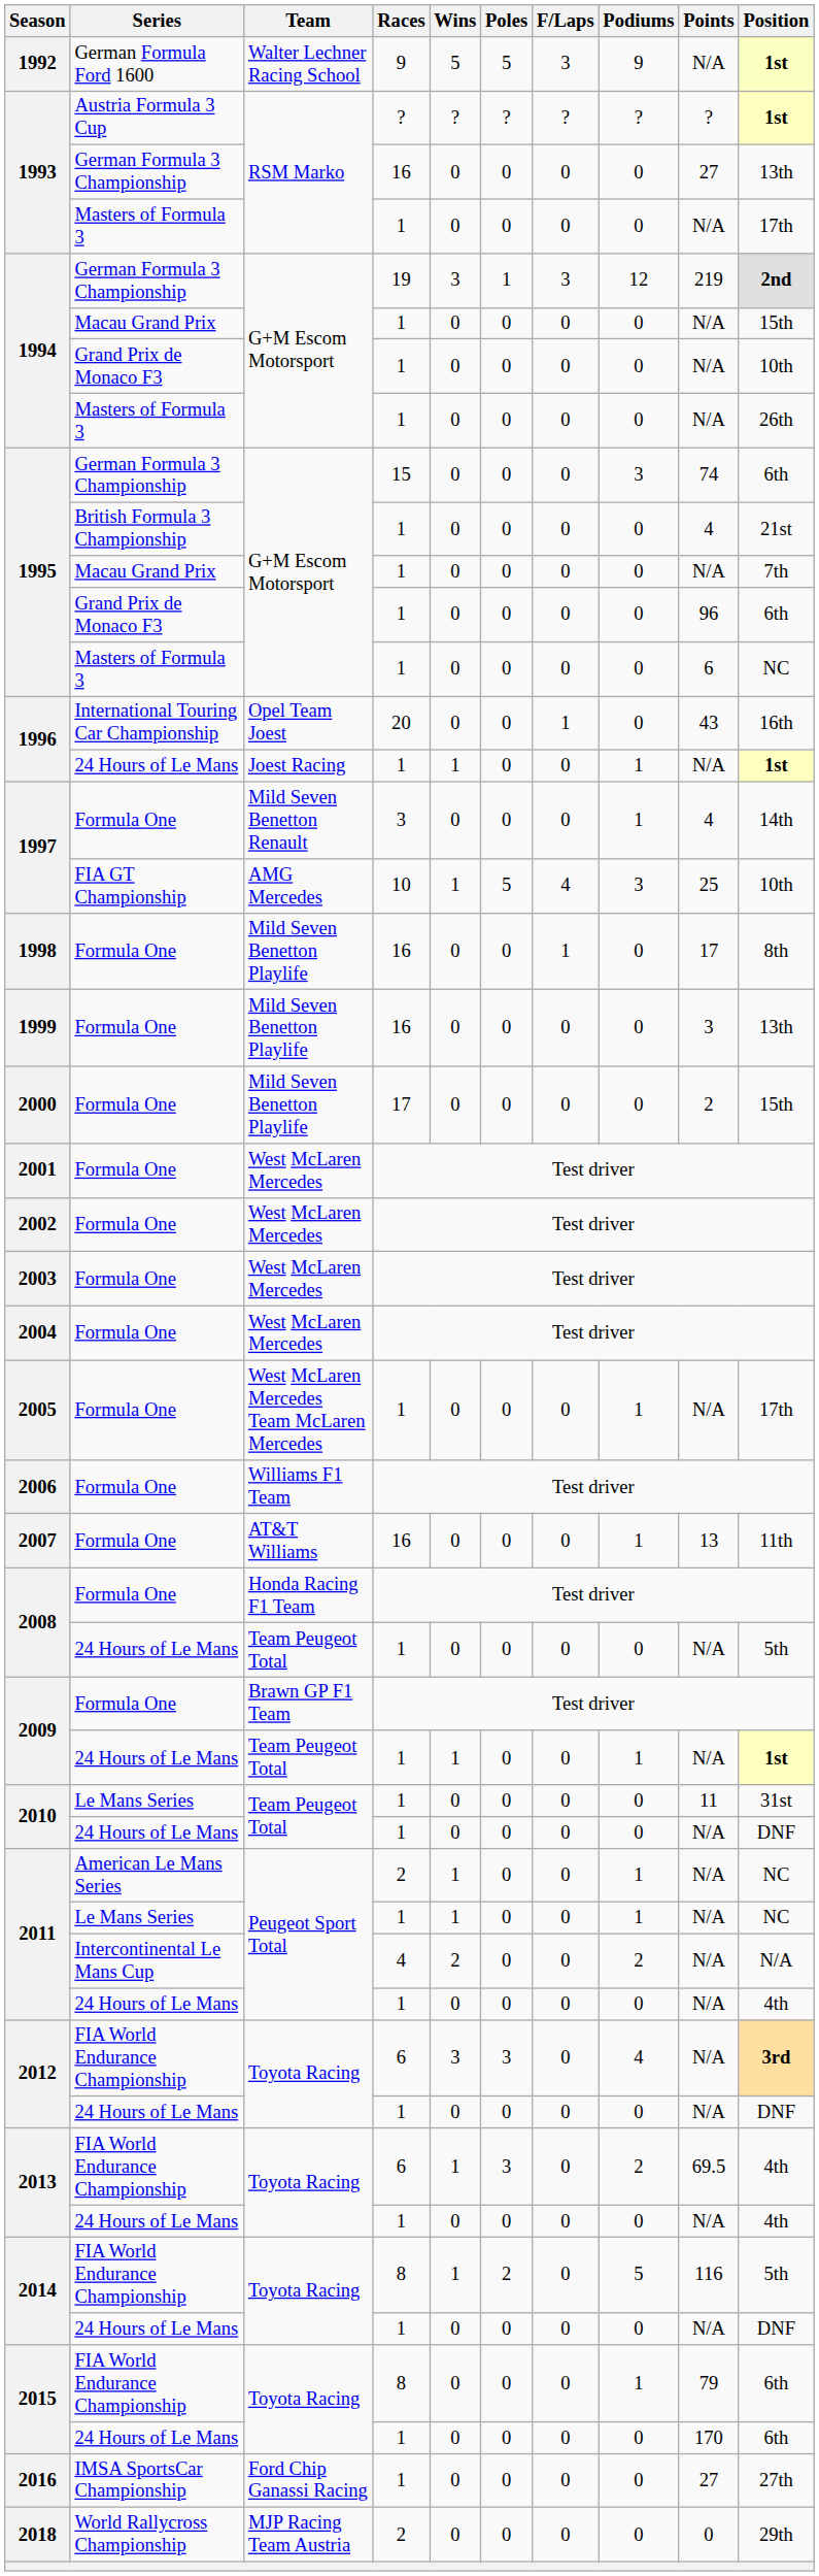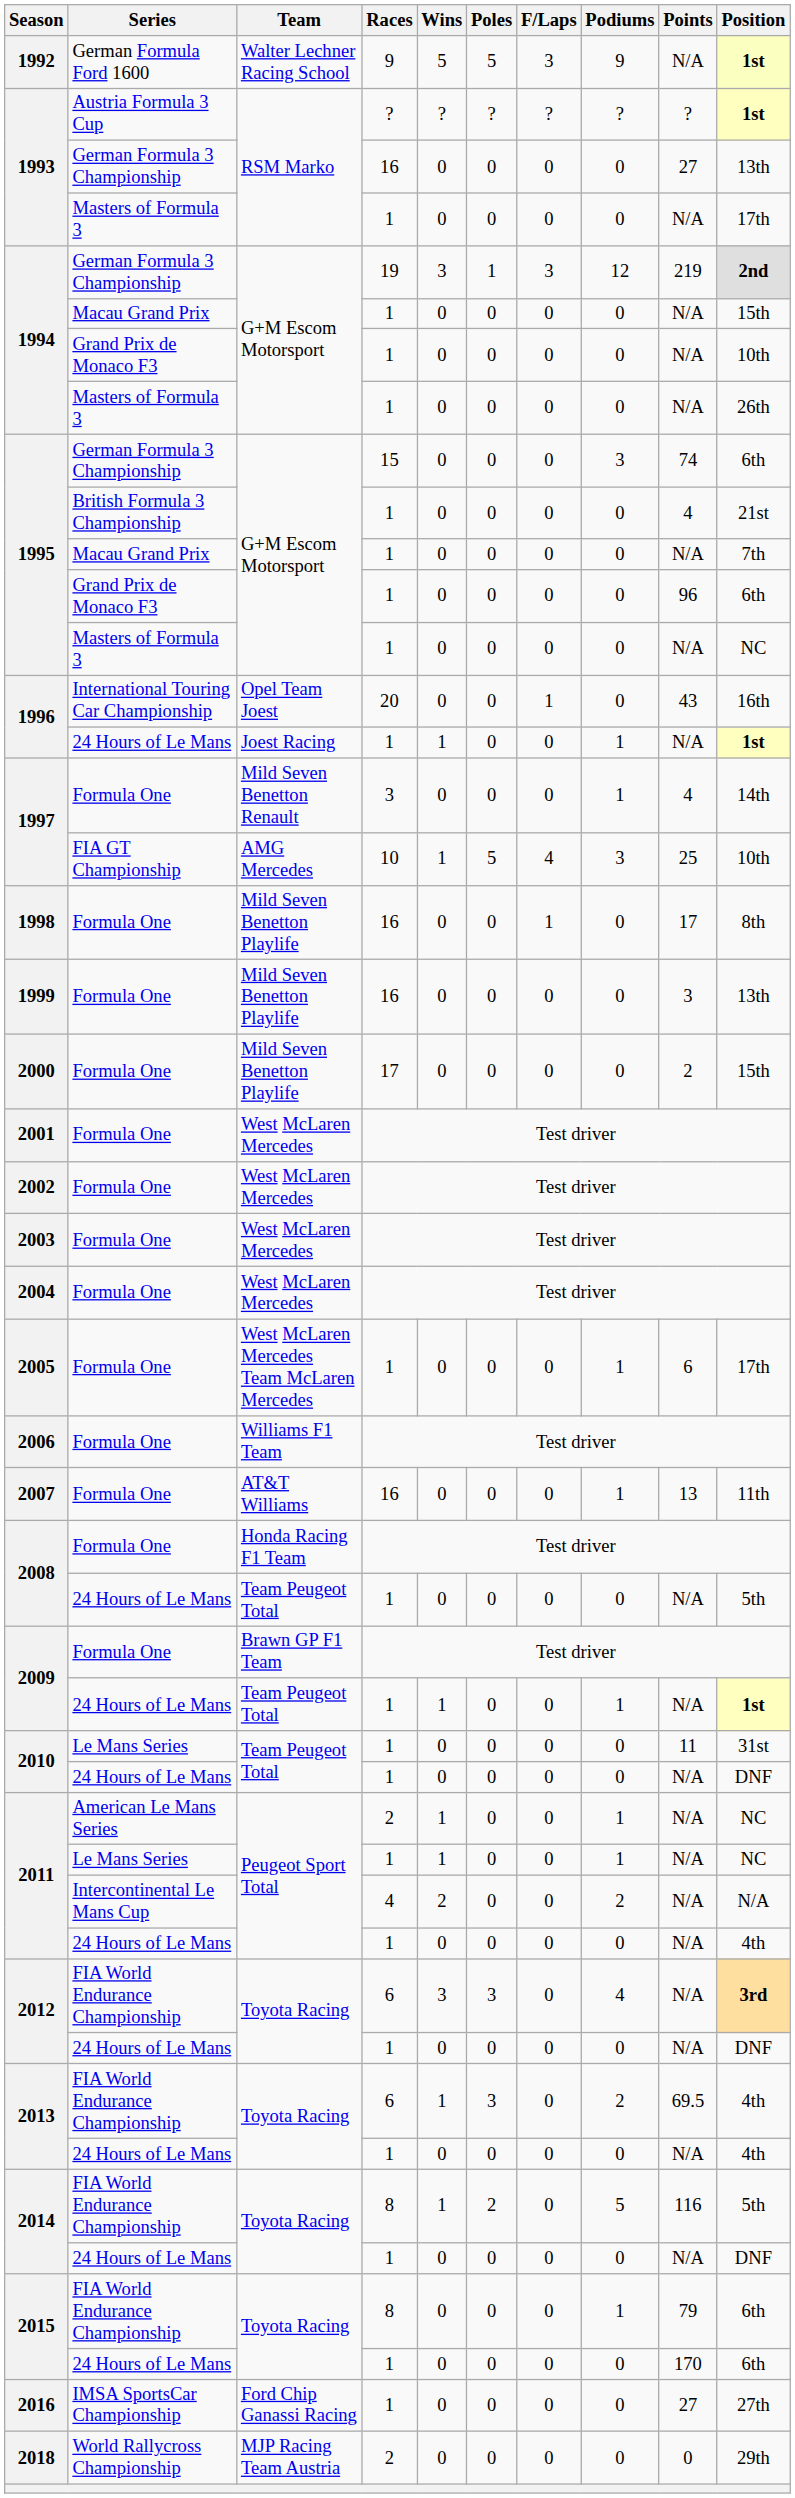1995 / Masters of Formula 3 | Points: 6 -> N/A
2005 | Points: N/A -> 6
